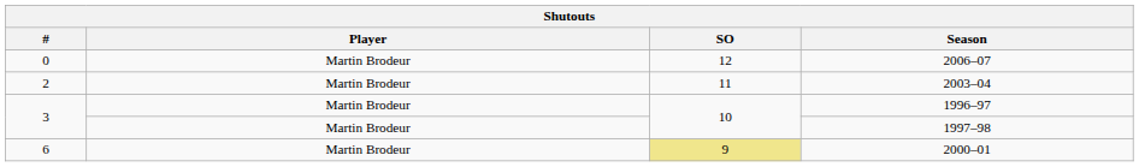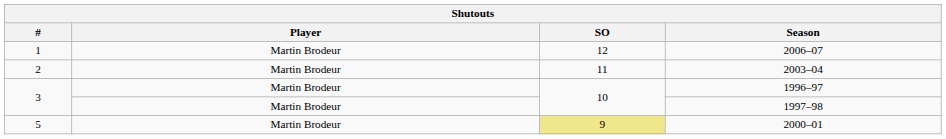2006–07 | #: 0 -> 1
2000–01 | #: 6 -> 5
